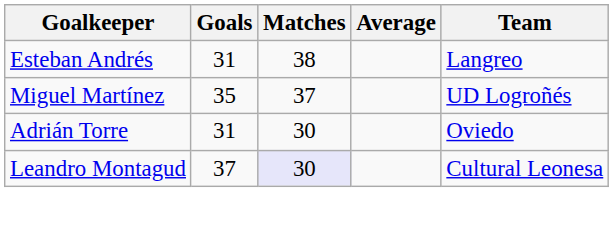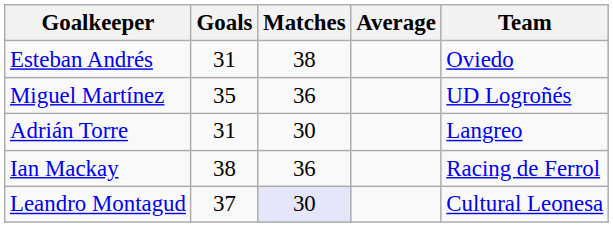Esteban Andrés | Team: Langreo -> Oviedo
Miguel Martínez | Matches: 37 -> 36
Adrián Torre | Team: Oviedo -> Langreo
+ row: Ian Mackay | 38 | 36 | Racing de Ferrol
